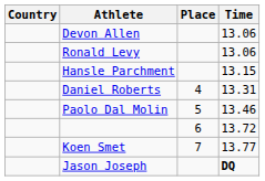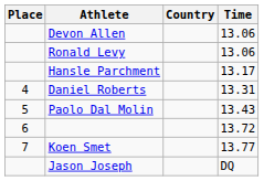columns swapped: Place <-> Country
Hansle Parchment | Time: 13.15 -> 13.17
Paolo Dal Molin | Time: 13.46 -> 13.43
Jason Joseph | Time: bold -> normal
